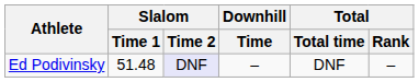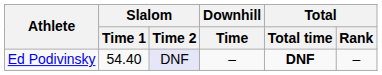Ed Podivinsky | Slalom / Time 1: 51.48 -> 54.40
Ed Podivinsky | Total / Total time: normal -> bold
